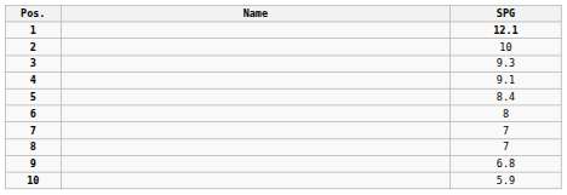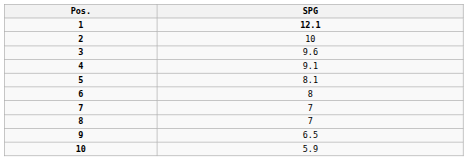- column: Name
3 | SPG: 9.3 -> 9.6
5 | SPG: 8.4 -> 8.1
9 | SPG: 6.8 -> 6.5
